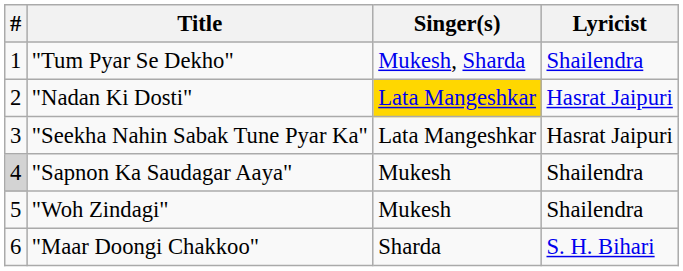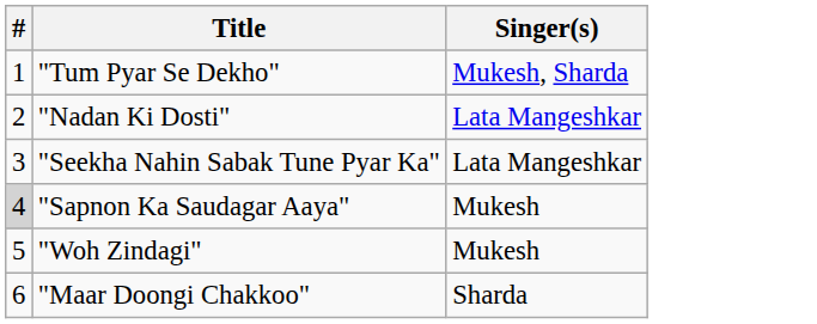- column: Lyricist | Shailendra | Hasrat Jaipuri | Hasrat Jaipuri | Shailendra | Shailendra | S. H. Bihari
"Nadan Ki Dosti" | Singer(s): gold background -> no background
